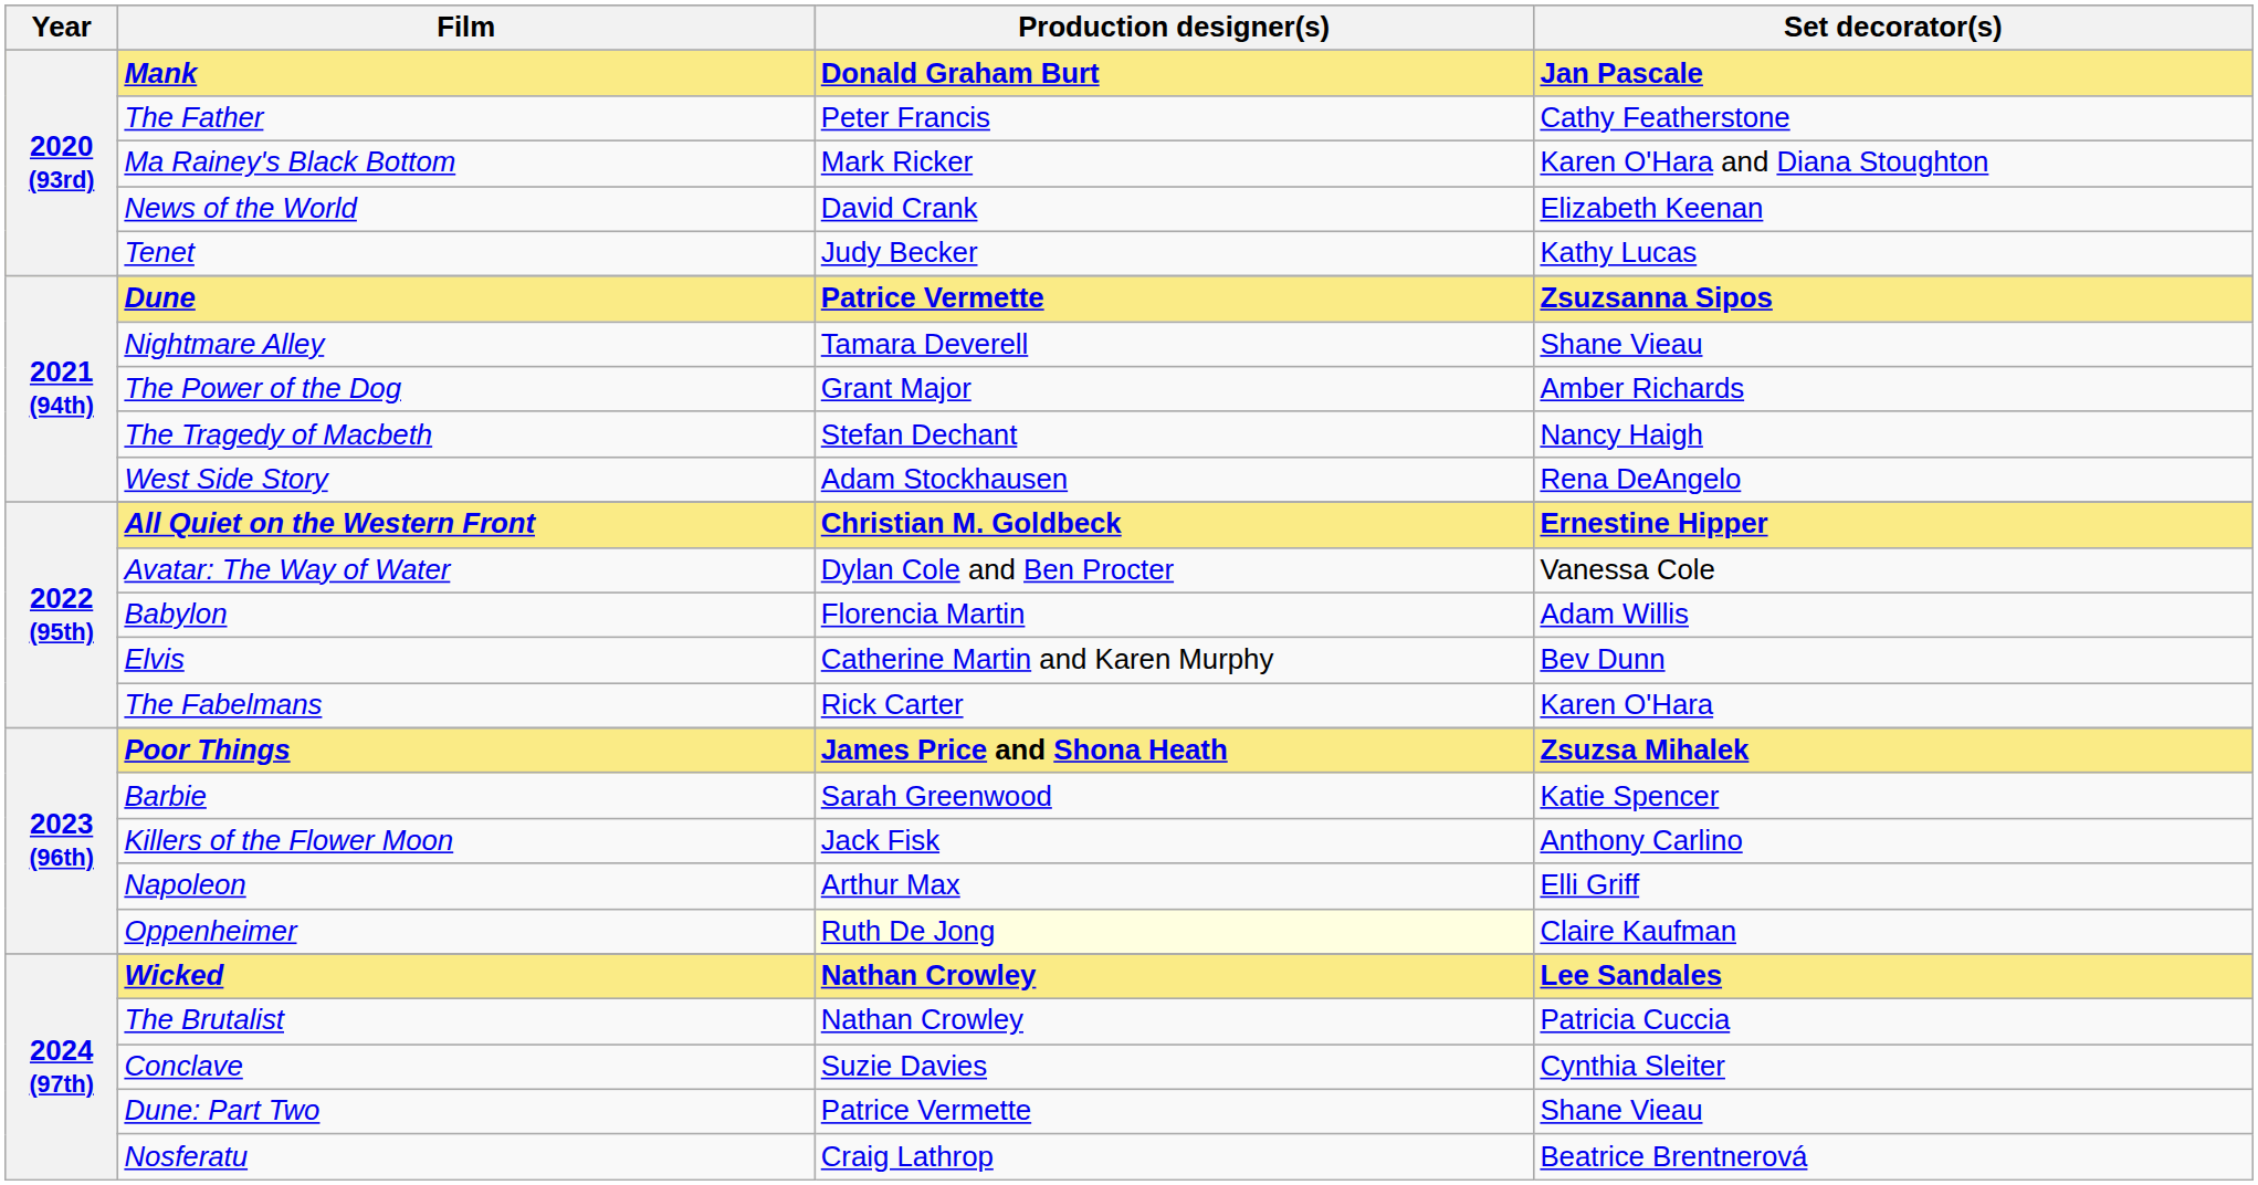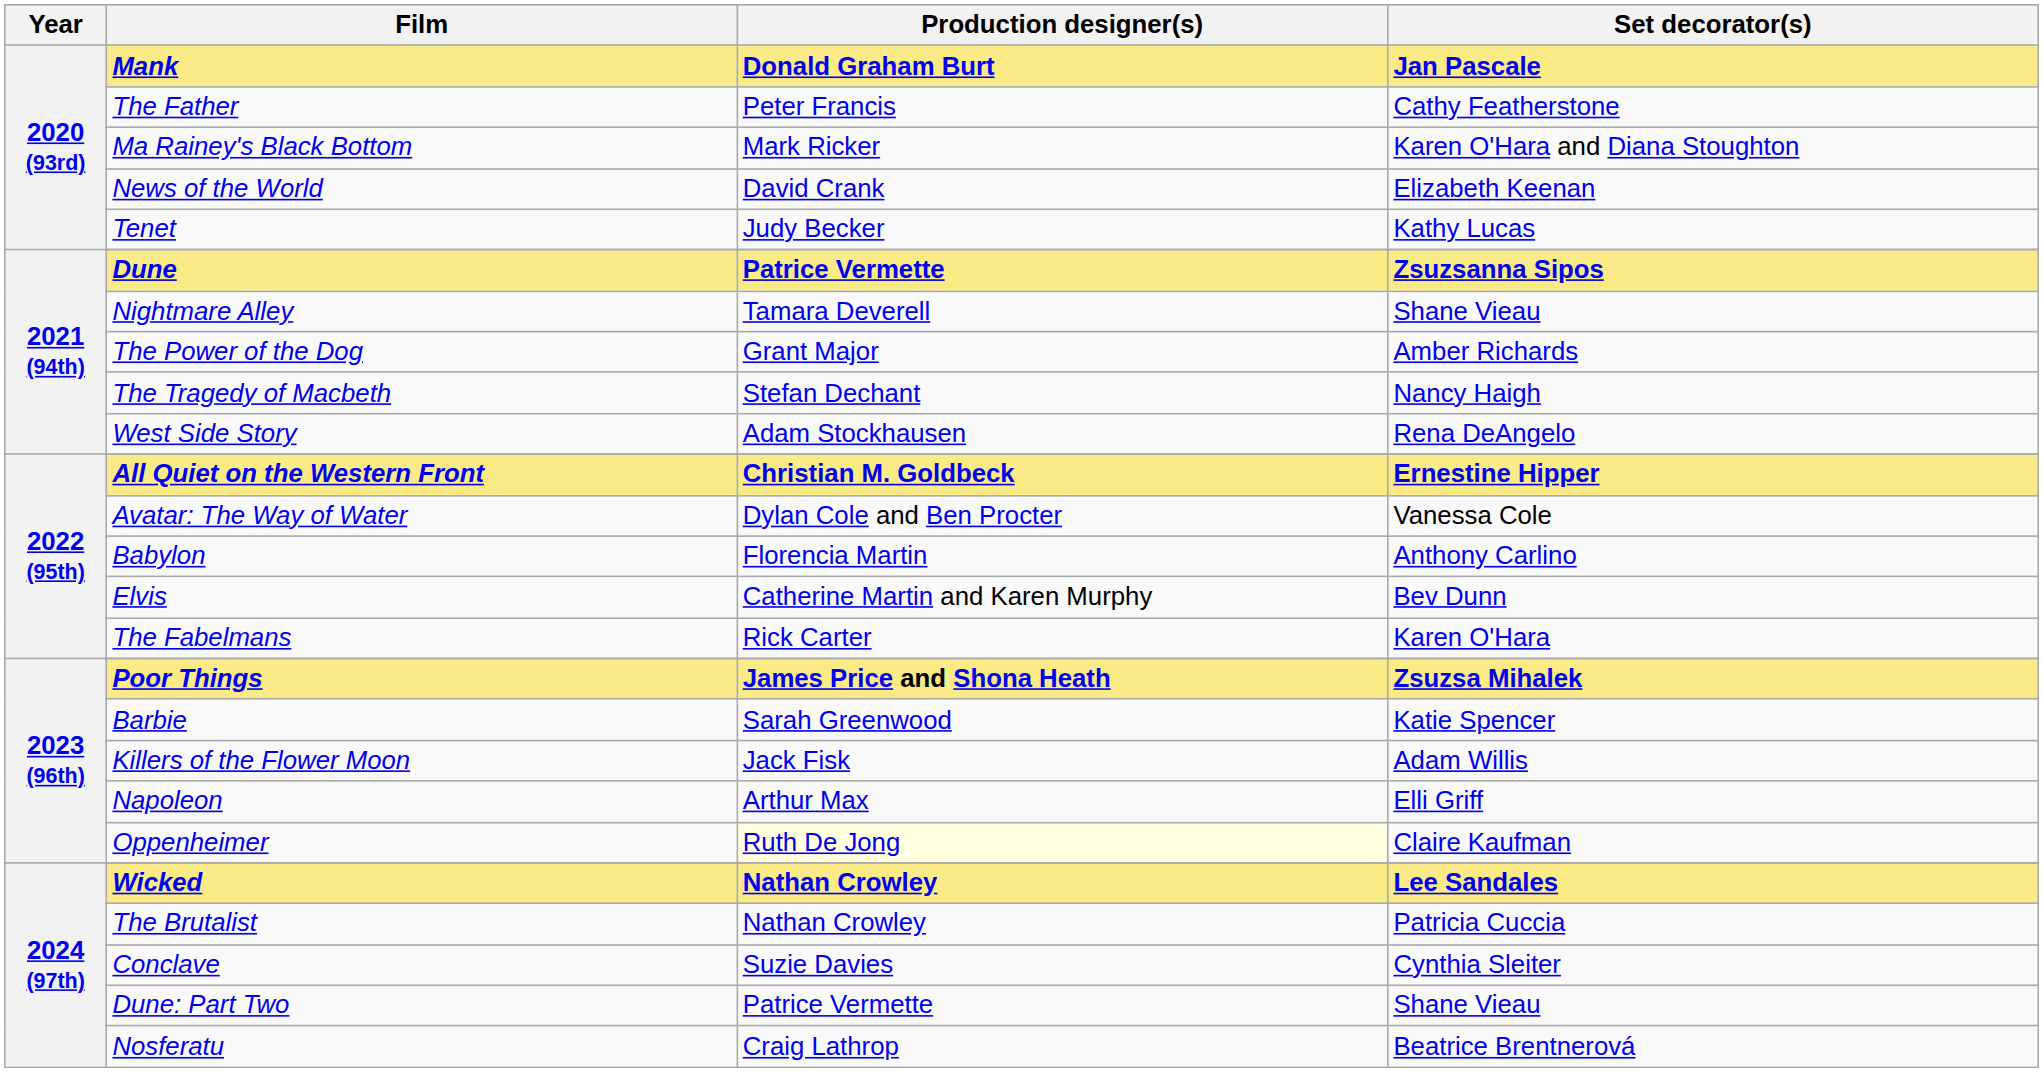Babylon | Set decorator(s): Adam Willis -> Anthony Carlino
Killers of the Flower Moon | Set decorator(s): Anthony Carlino -> Adam Willis
